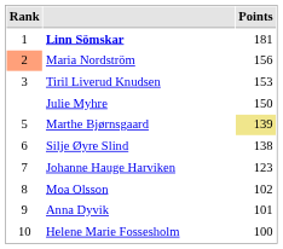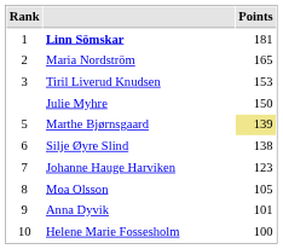Maria Nordström | Rank: lightsalmon background -> no background
Maria Nordström | Points: 156 -> 165
Moa Olsson | Points: 102 -> 105
